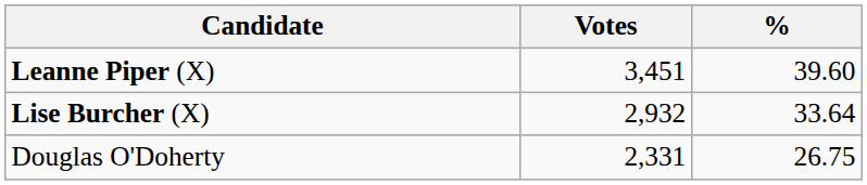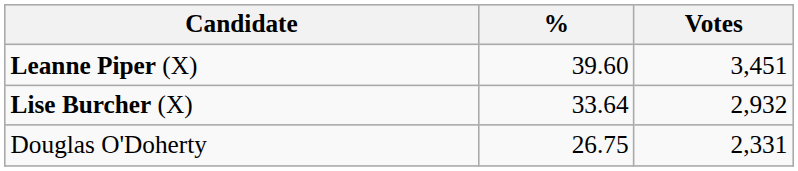columns swapped: Votes <-> %
